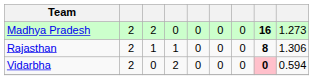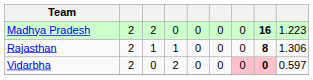Madhya Pradesh | column 9: 1.273 -> 1.223
Vidarbha | column 7: no background -> pink background
Vidarbha | column 9: 0.594 -> 0.597
